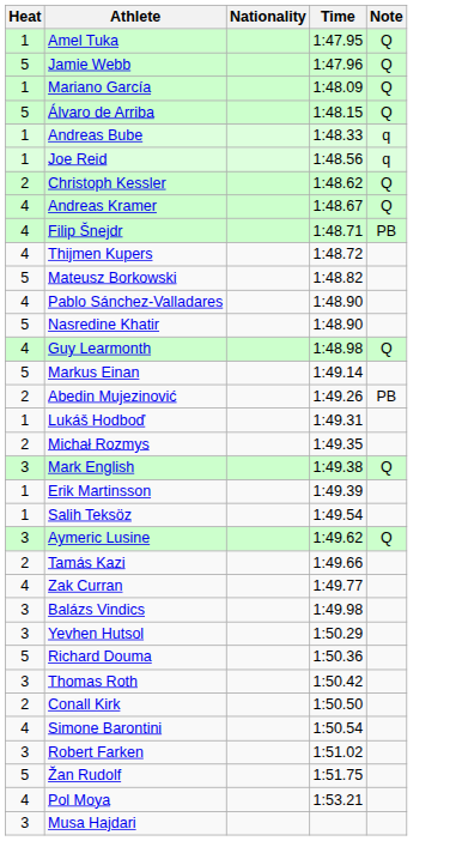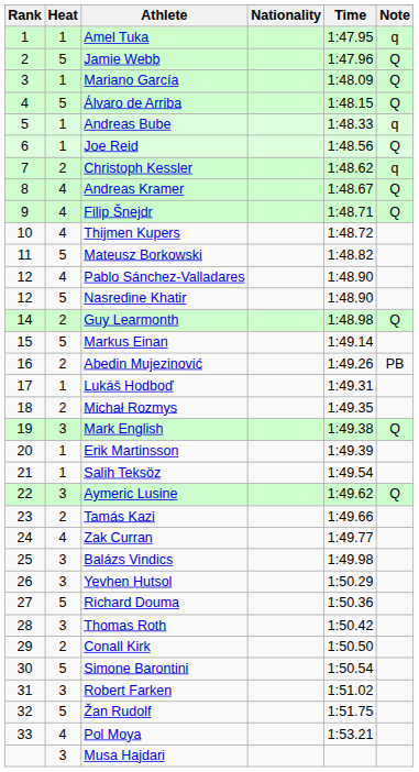+ column: Rank | 1 | 2 | 3 | 4 | 5 | 6 | 7 | 8 | 9 | 10 | 11 | 12 | 12 | 14 | 15 | 16 | 17 | 18 | 19 | 20 | 21 | 22 | 23 | 24 | 25 | 26 | 27 | 28 | 29 | 30 | 31 | 32 | 33
Amel Tuka | Note: Q -> q
Joe Reid | Note: q -> Q
Christoph Kessler | Note: Q -> q
Filip Šnejdr | Note: PB -> Q
Guy Learmonth | Heat: 4 -> 2
Simone Barontini | Heat: 4 -> 5
